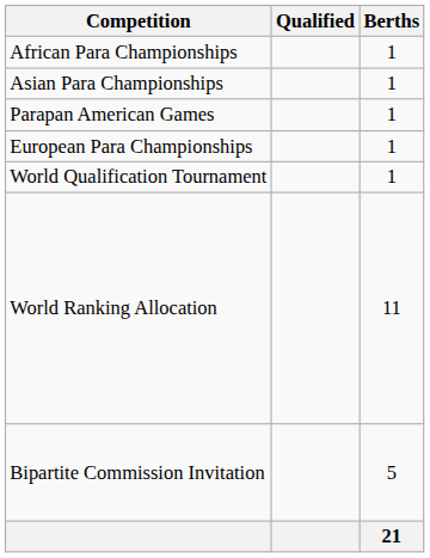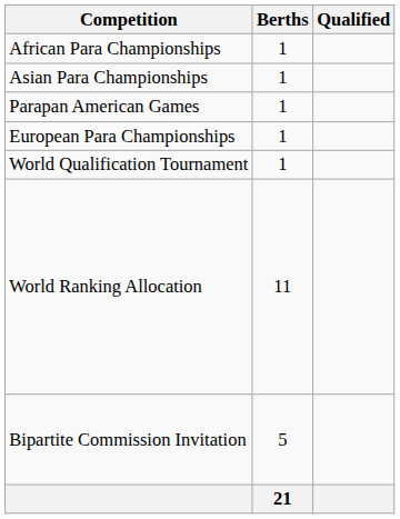columns swapped: Berths <-> Qualified
